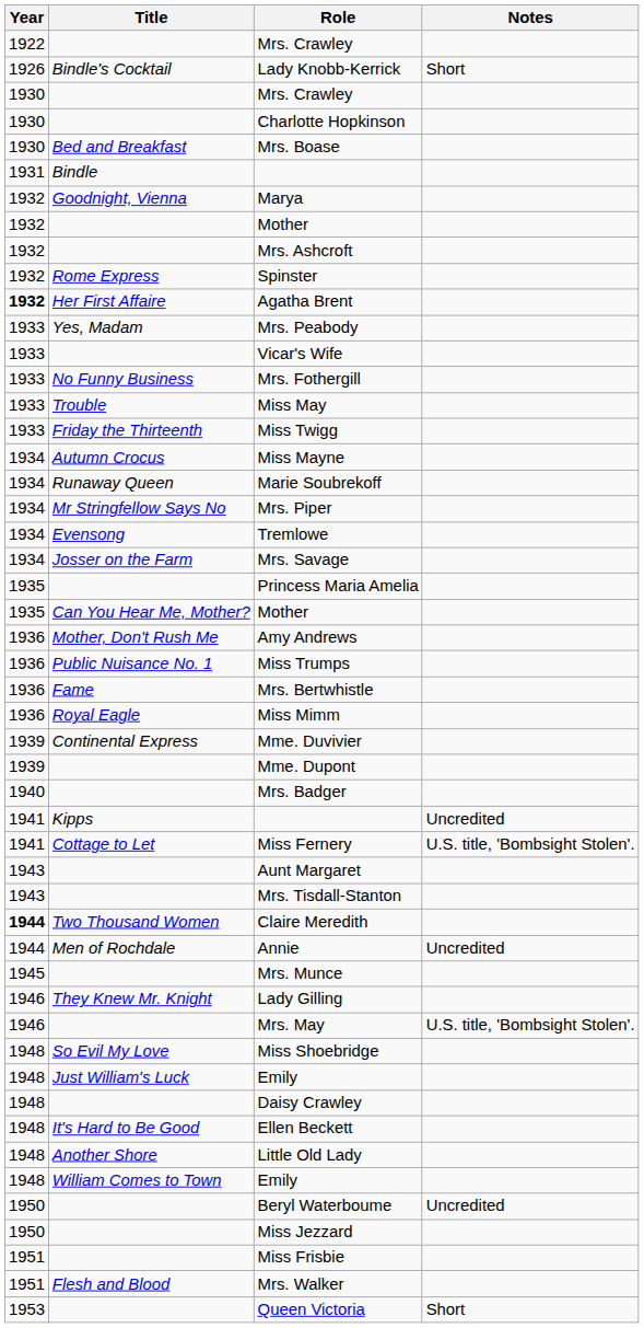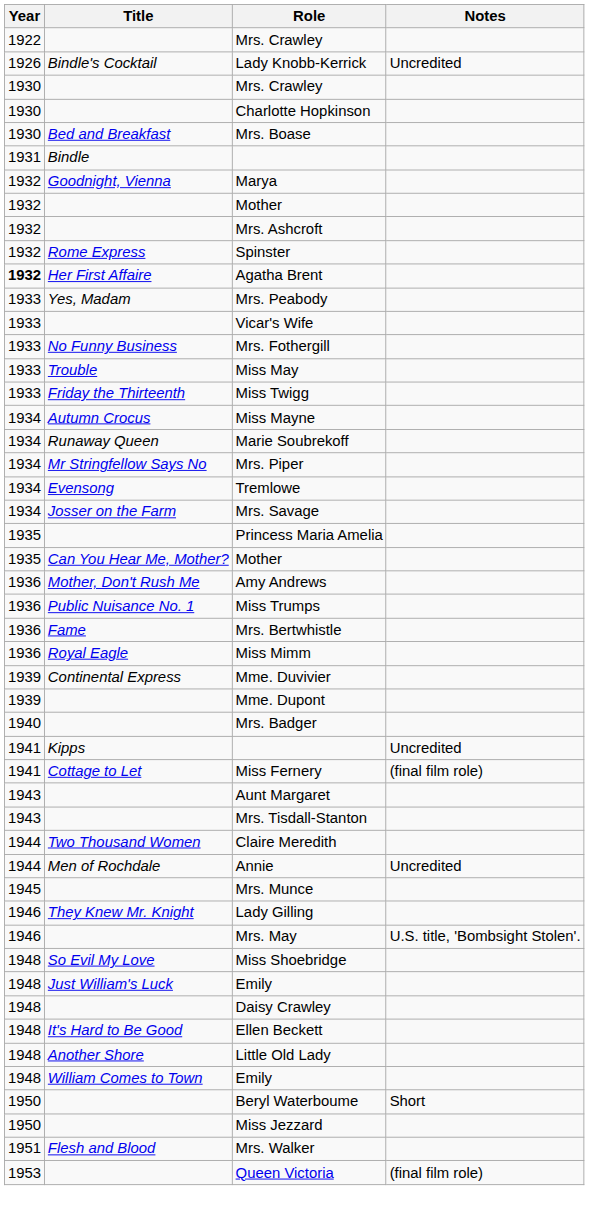Lady Knobb-Kerrick | Notes: Short -> Uncredited
Miss Fernery | Notes: U.S. title, 'Bombsight Stolen'. -> (final film role)
Claire Meredith | Year: bold -> normal
Beryl Waterboume | Notes: Uncredited -> Short
- row: 1951 | Miss Frisbie
Queen Victoria | Notes: Short -> (final film role)
